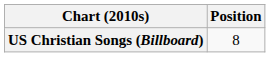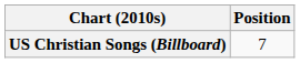US Christian Songs (Billboard) | Position: 8 -> 7
